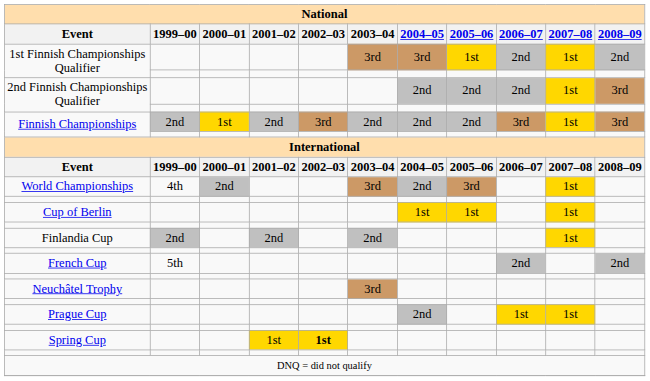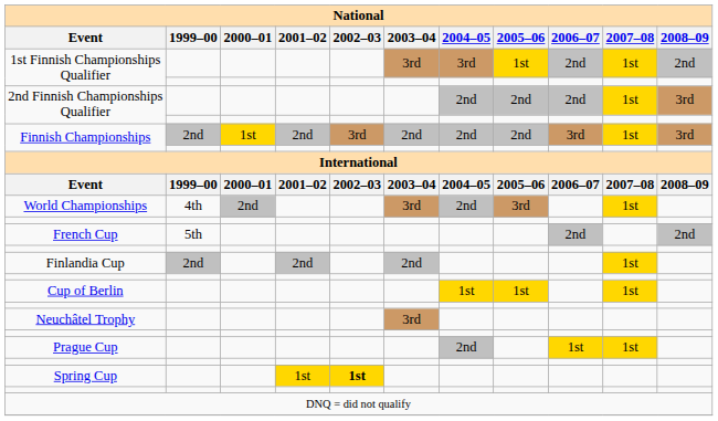rows swapped: Cup of Berlin <-> French Cup
